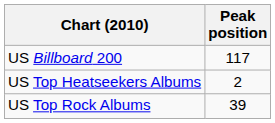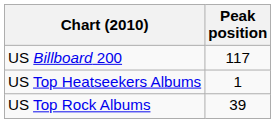US Top Heatseekers Albums | Peak position: 2 -> 1
